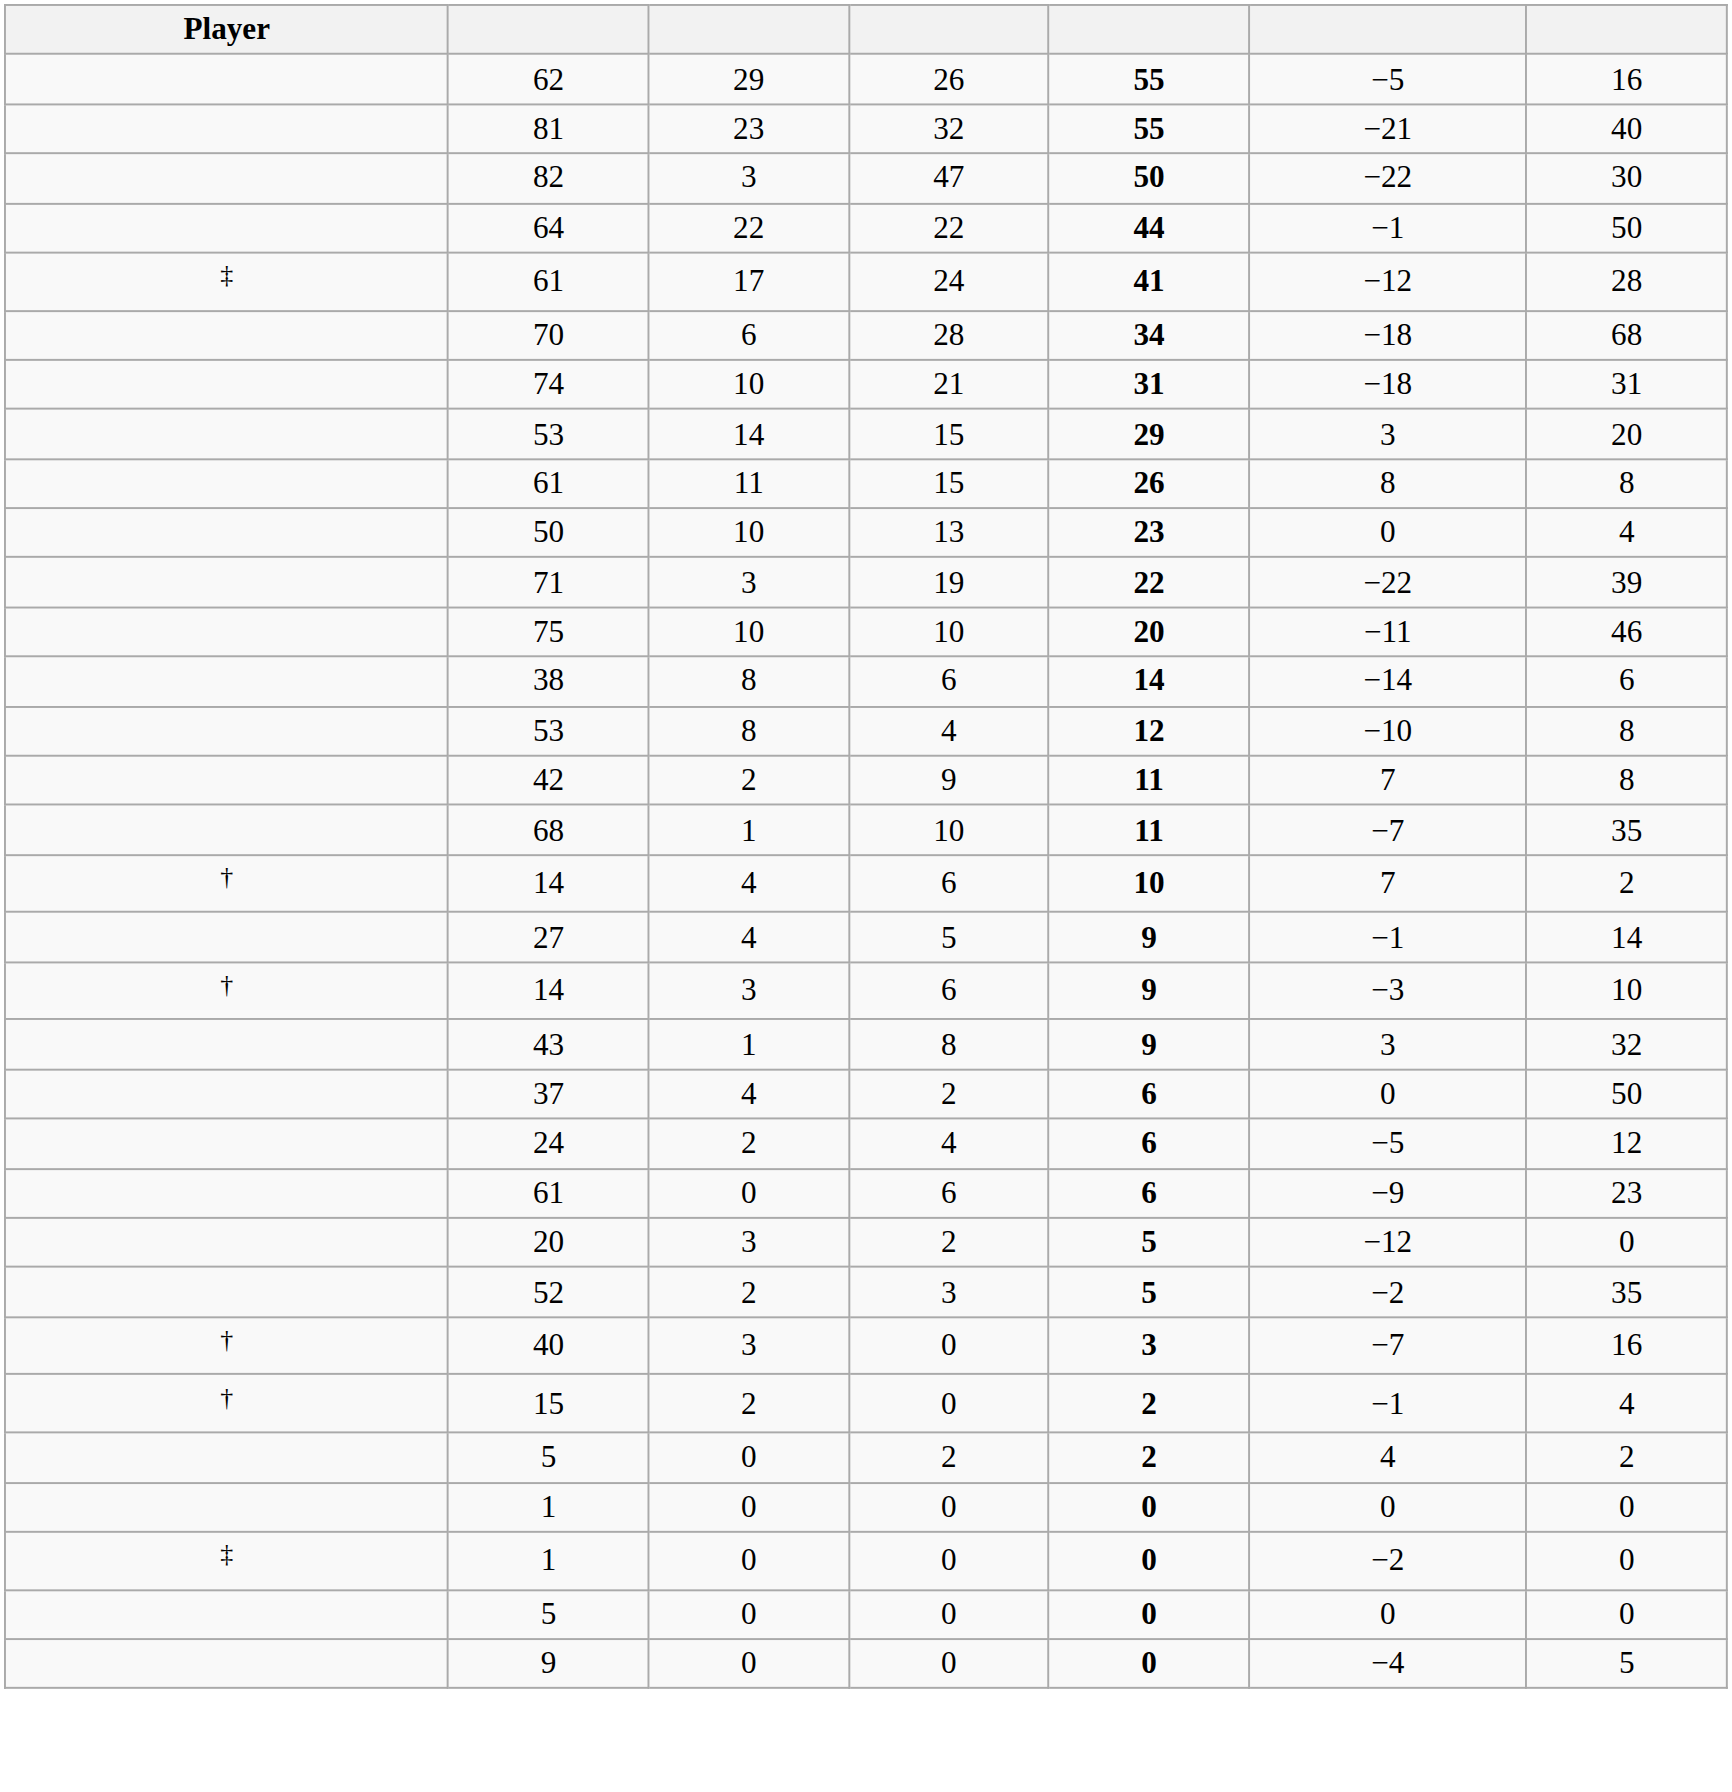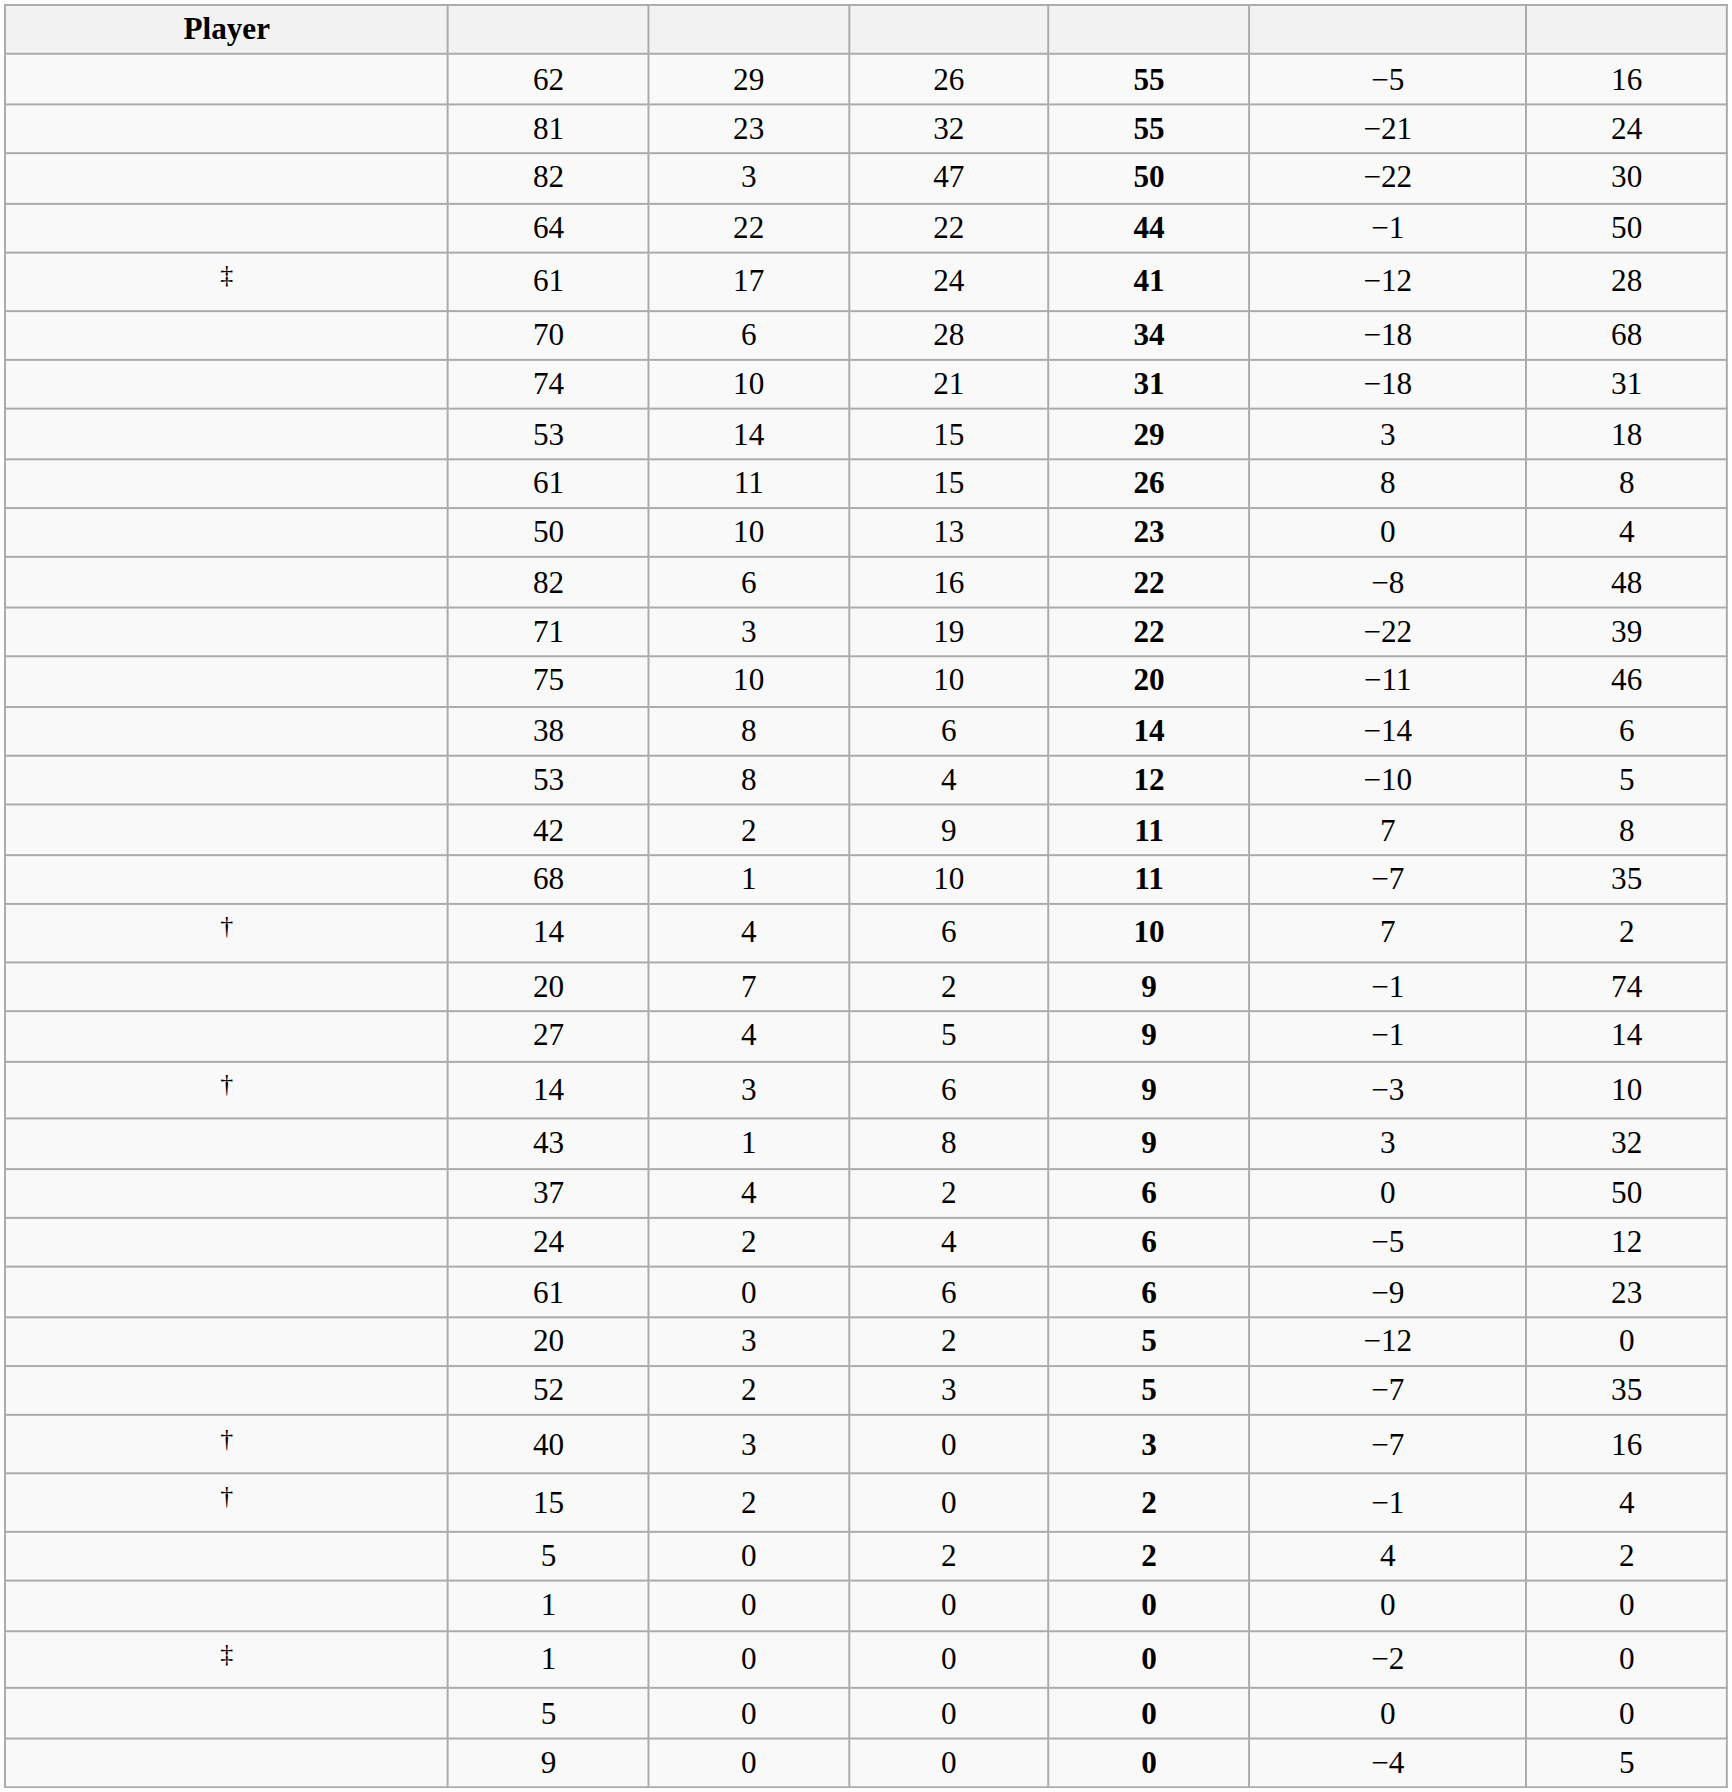81 | column 7: 40 -> 24
53 / 14 | column 7: 20 -> 18
+ row: 82 | 6 | 16 | 22 | −8 | 48
53 / 8 | column 7: 8 -> 5
+ row: 20 | 7 | 2 | 9 | −1 | 74
52 | column 6: −2 -> −7
